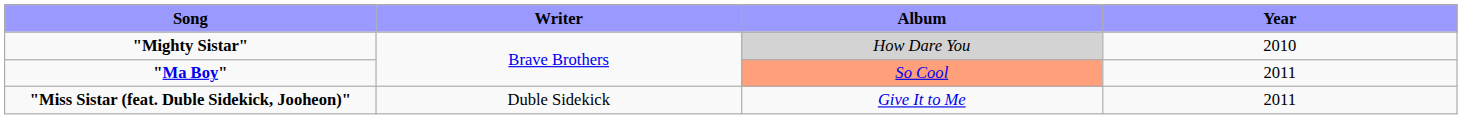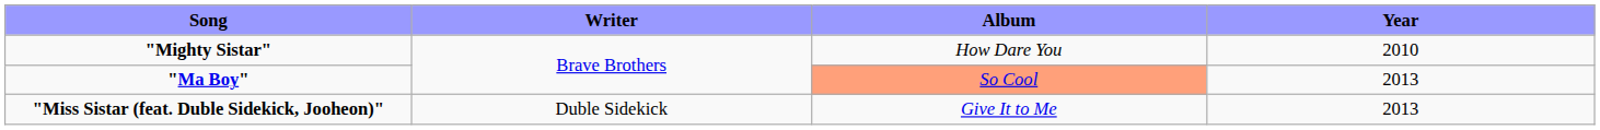"Mighty Sistar" | Album: lightgrey background -> no background
"Ma Boy" | Year: 2011 -> 2013
"Miss Sistar (feat. Duble Sidekick, Jooheon)" | Year: 2011 -> 2013
